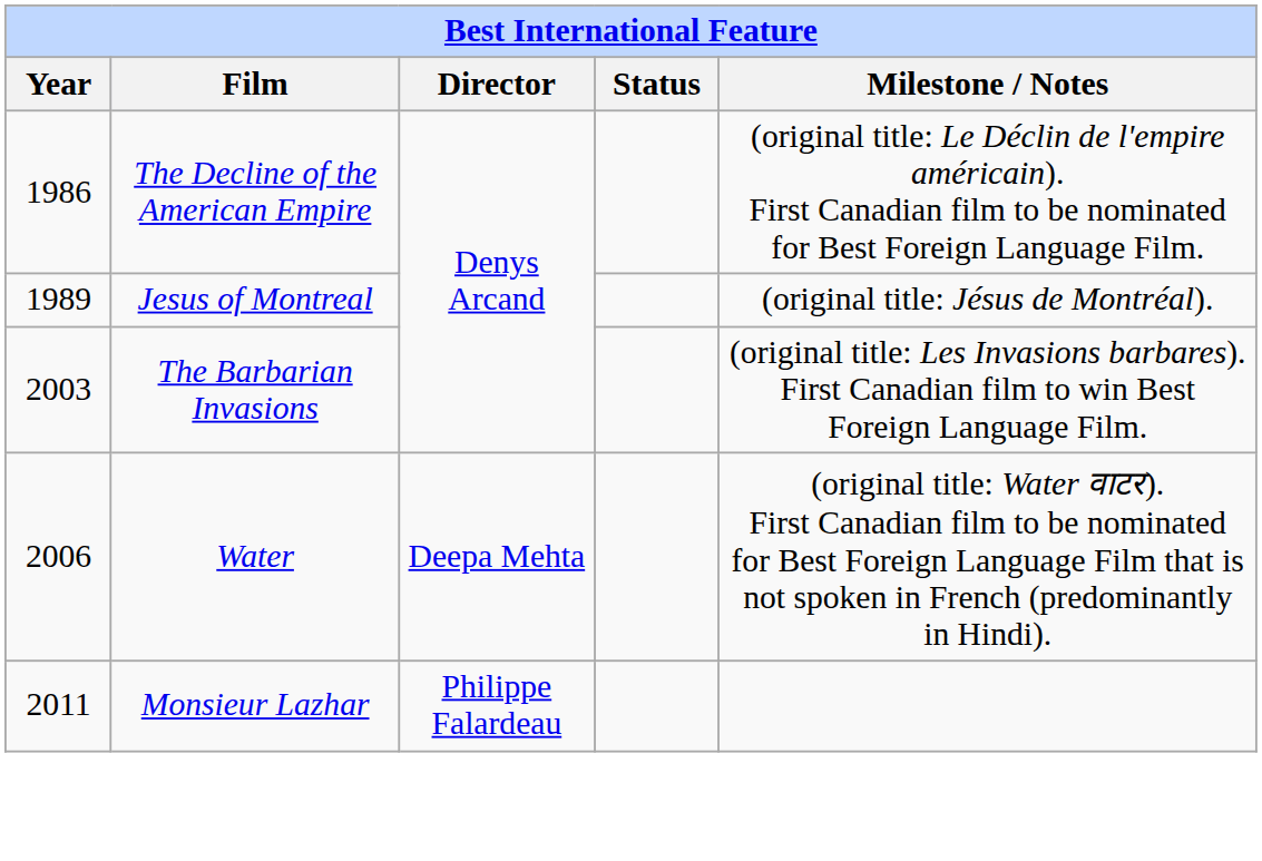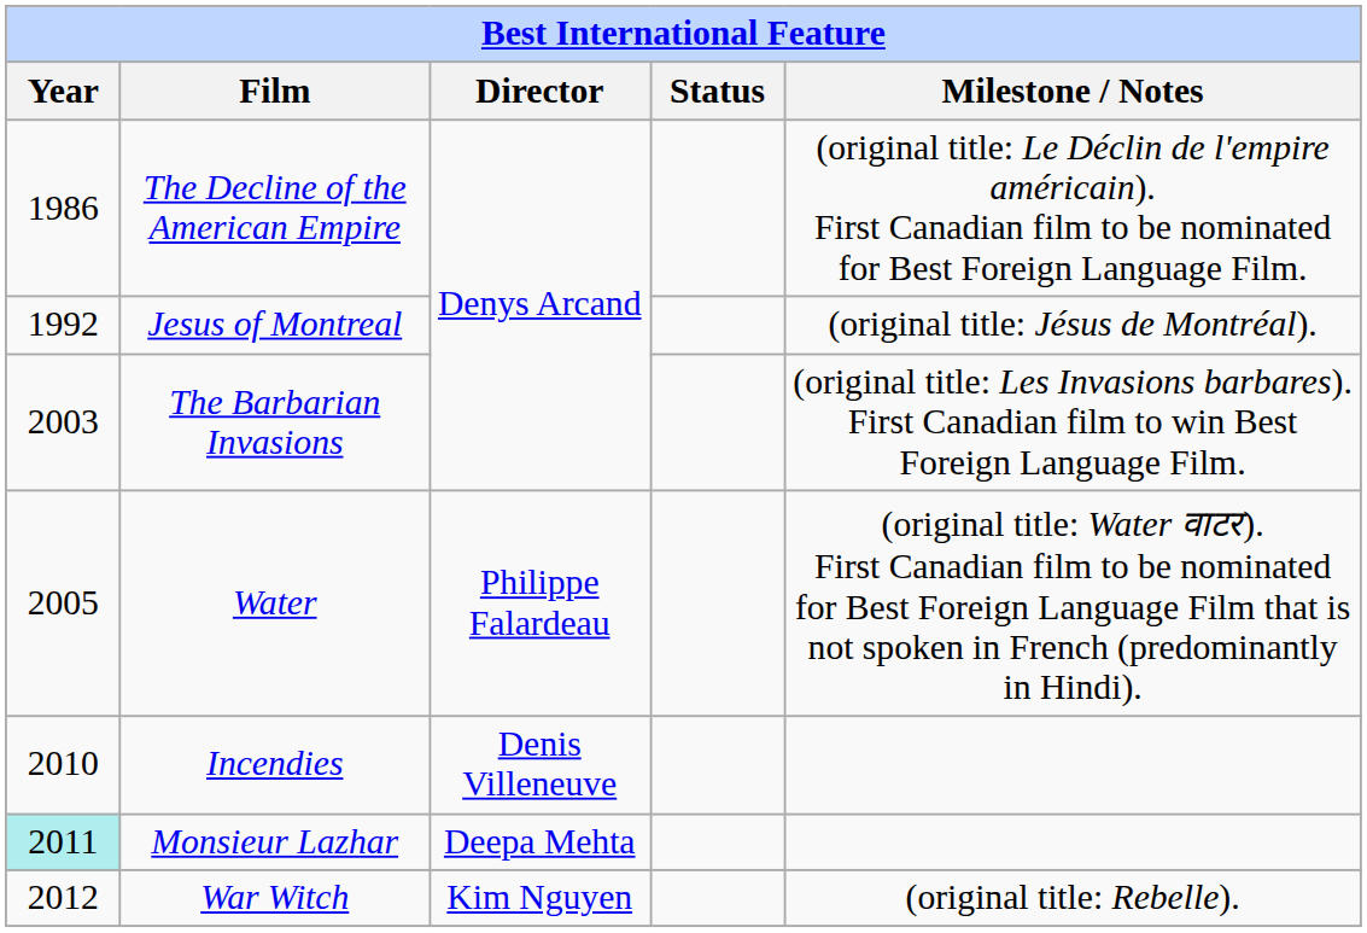Jesus of Montreal | Year: 1989 -> 1992
Water | Year: 2006 -> 2005
Water | Director: Deepa Mehta -> Philippe Falardeau
+ row: 2010 | Incendies | Denis Villeneuve
Monsieur Lazhar | Year: no background -> paleturquoise background
Monsieur Lazhar | Director: Philippe Falardeau -> Deepa Mehta
+ row: 2012 | War Witch | Kim Nguyen | (original title: Rebelle).
